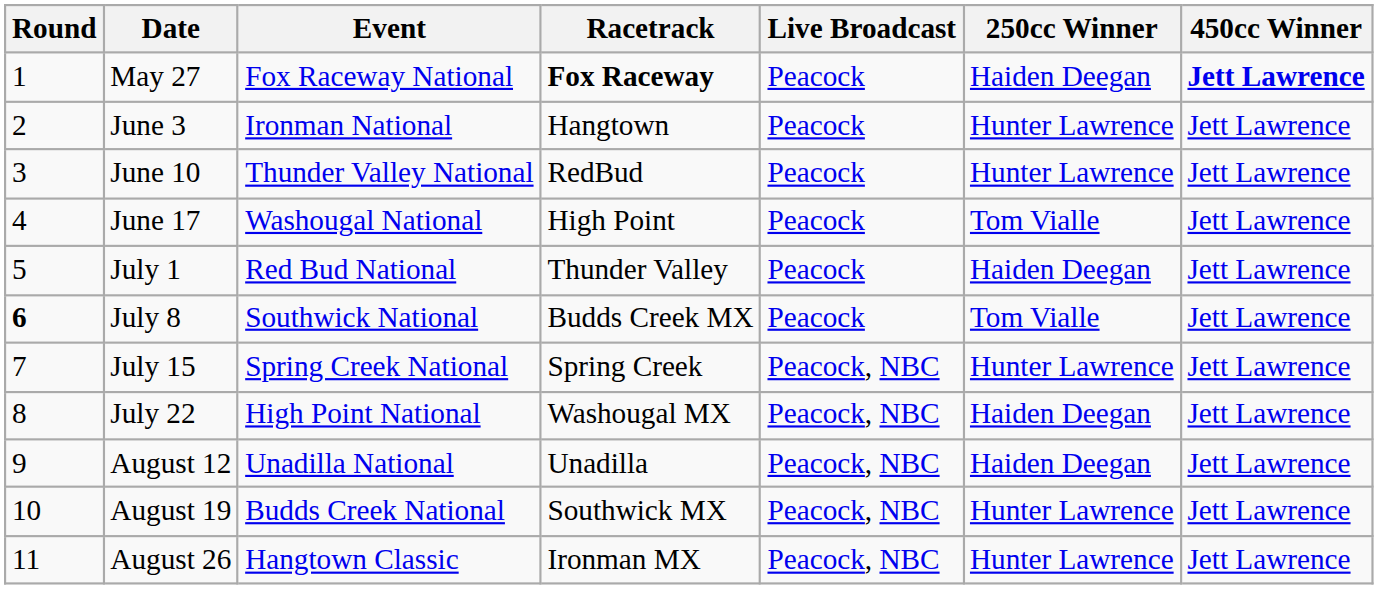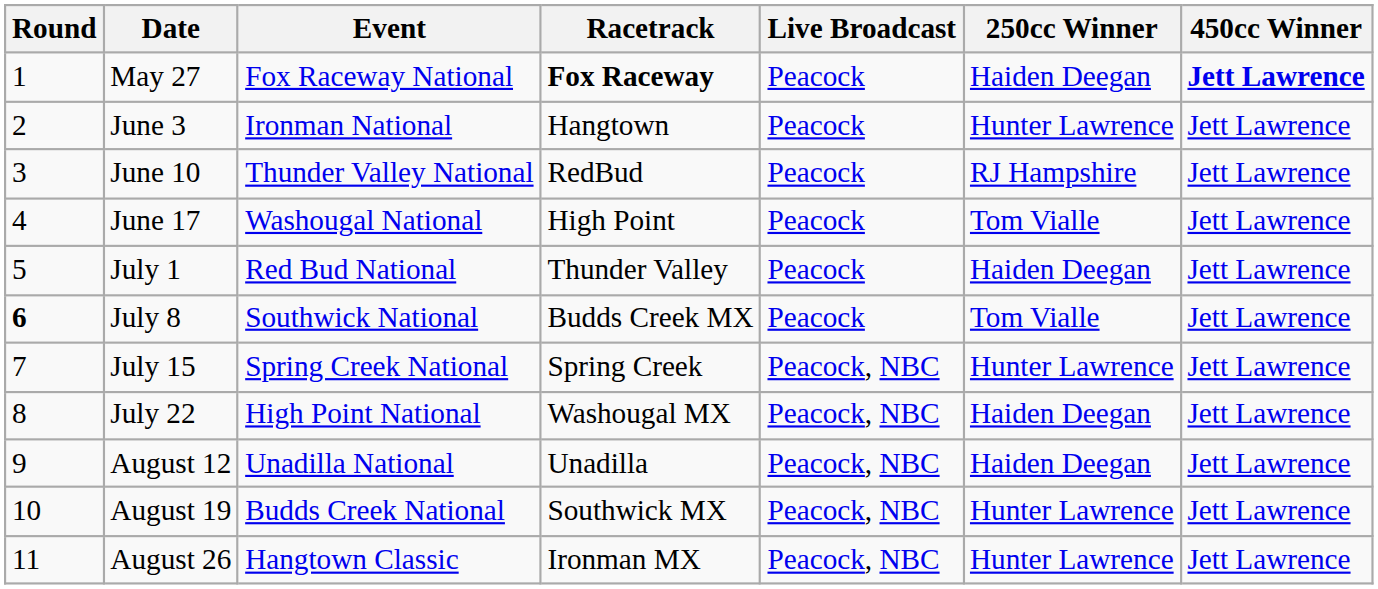June 10 | 250cc Winner: Hunter Lawrence -> RJ Hampshire
